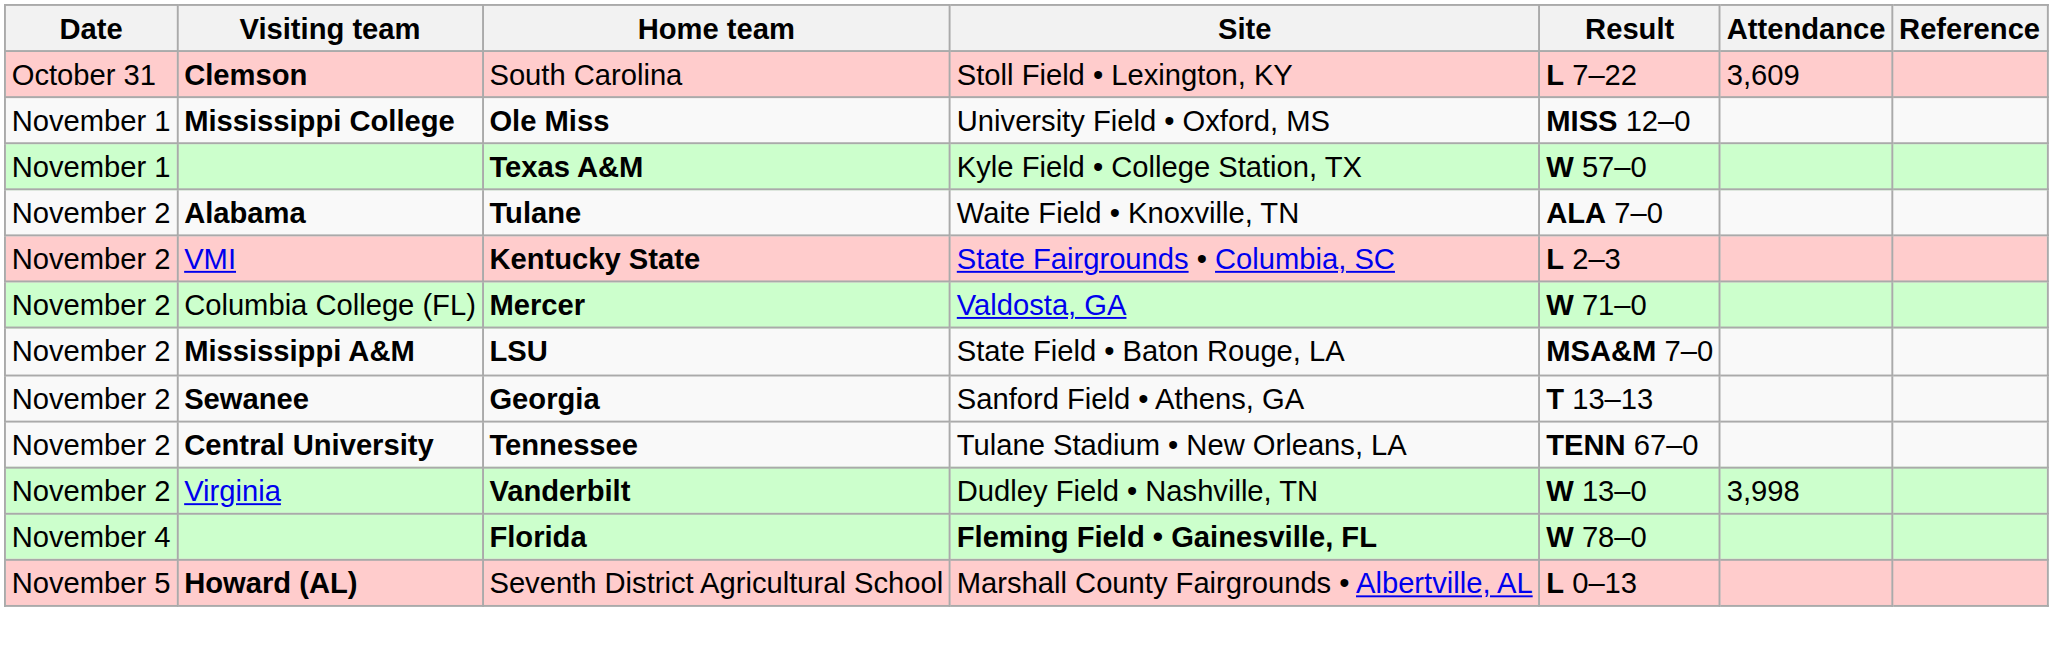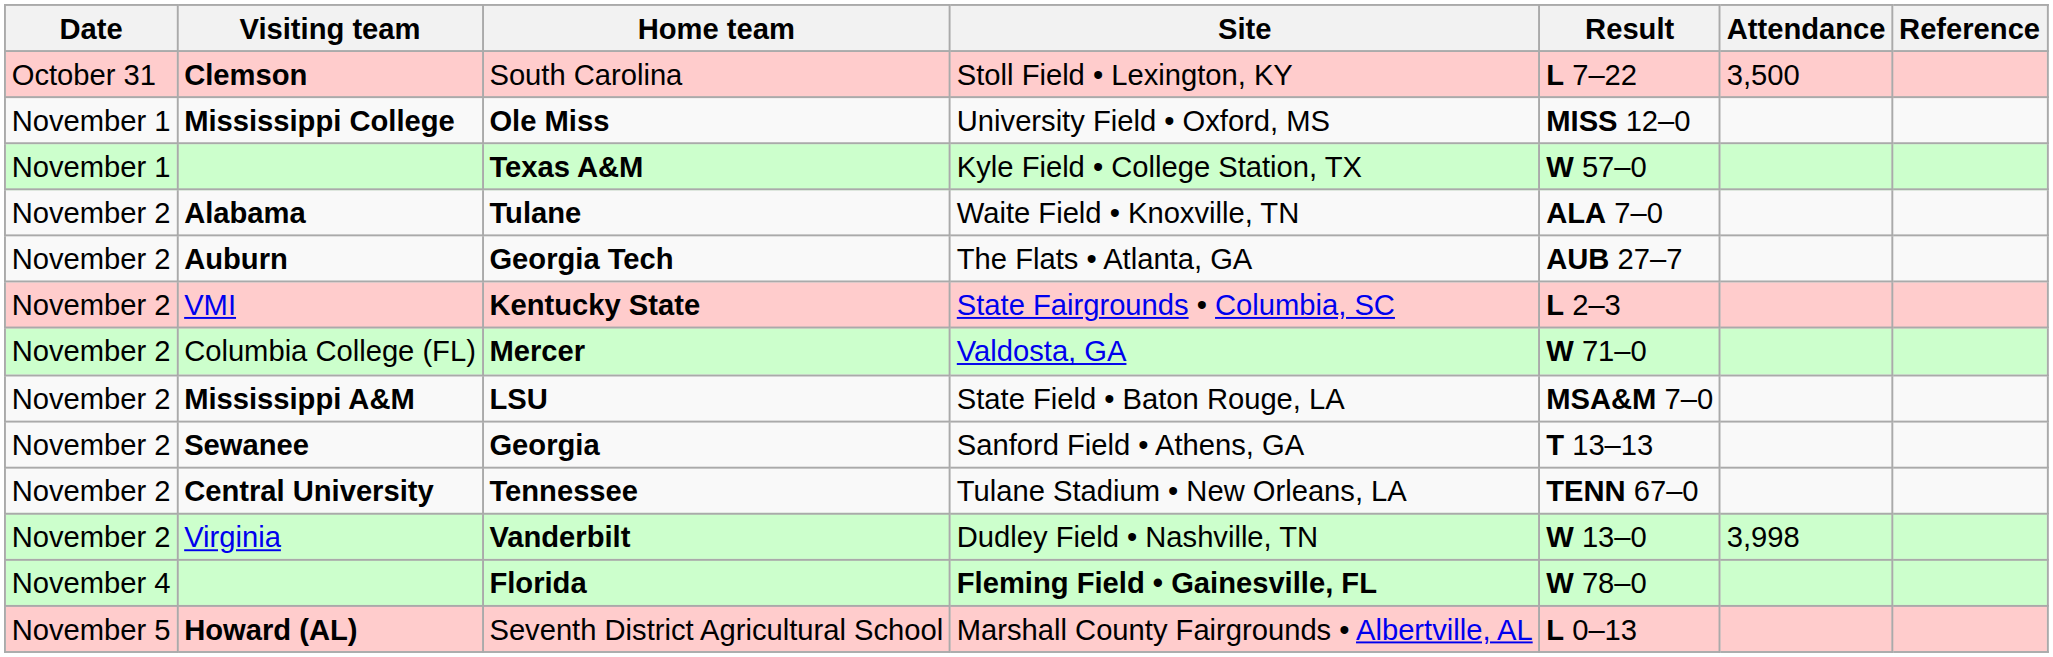South Carolina | Attendance: 3,609 -> 3,500
+ row: November 2 | Auburn | Georgia Tech | The Flats • Atlanta, GA | AUB 27–7
